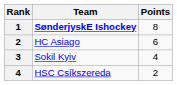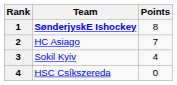HC Asiago | Points: 6 -> 7
HSC Csíkszereda | Points: 2 -> 0
